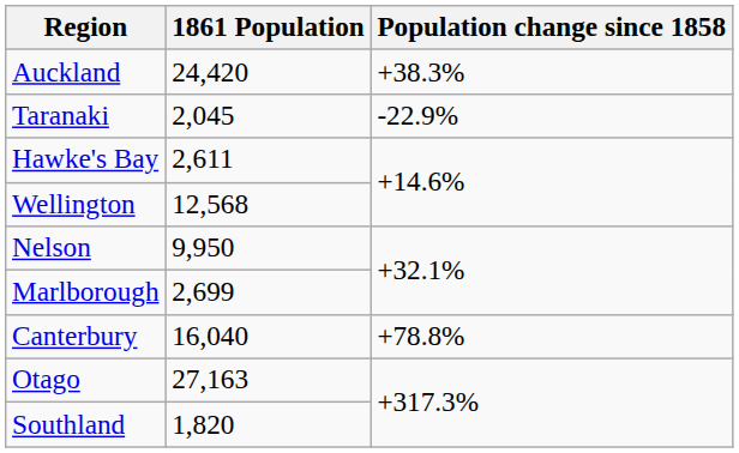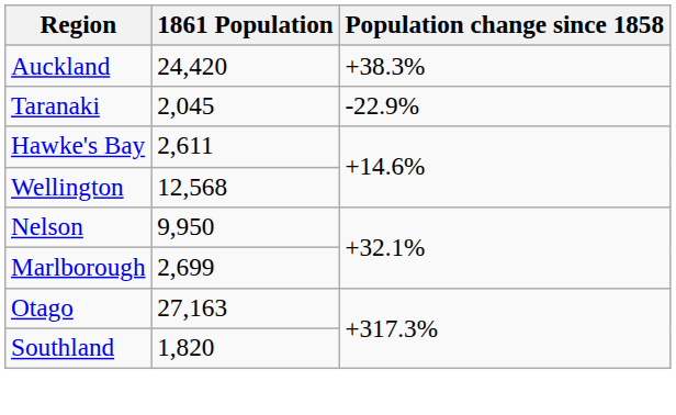- row: Canterbury | 16,040 | +78.8%
